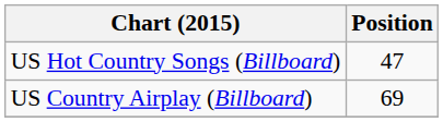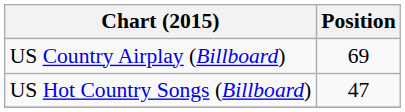rows swapped: US Country Airplay (Billboard) <-> US Hot Country Songs (Billboard)
